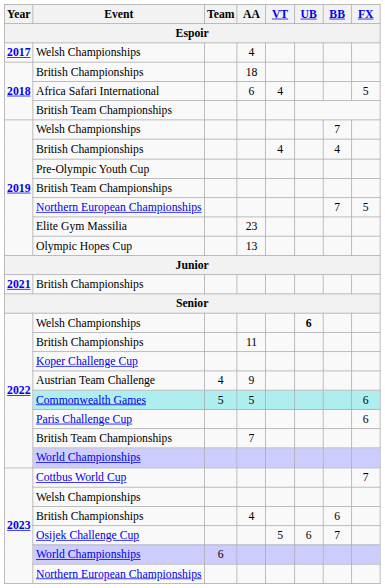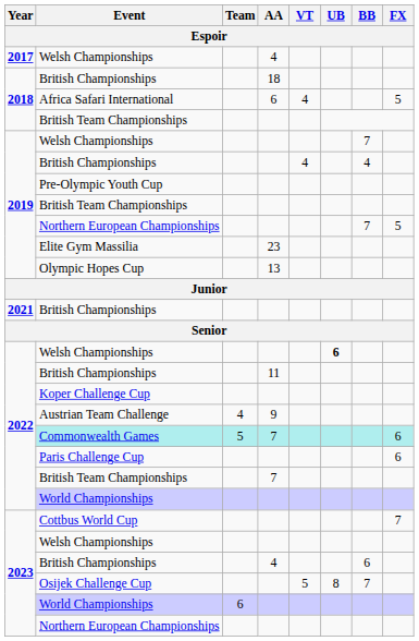Commonwealth Games | AA: 5 -> 7
Osijek Challenge Cup | UB: 6 -> 8
